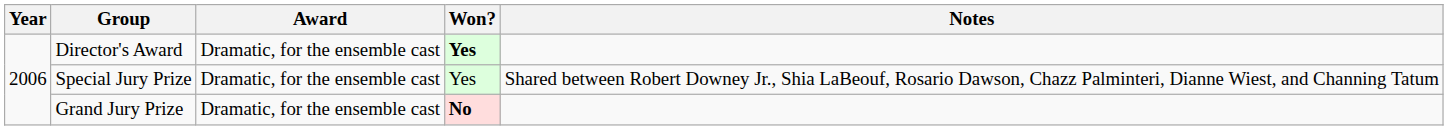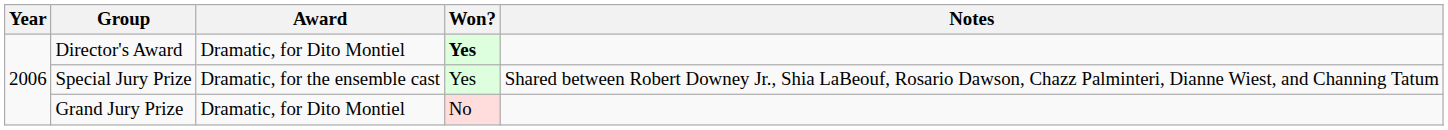Director's Award | Award: Dramatic, for the ensemble cast -> Dramatic, for Dito Montiel
Grand Jury Prize | Award: Dramatic, for the ensemble cast -> Dramatic, for Dito Montiel
Grand Jury Prize | Won?: bold -> normal
